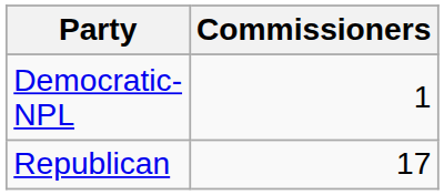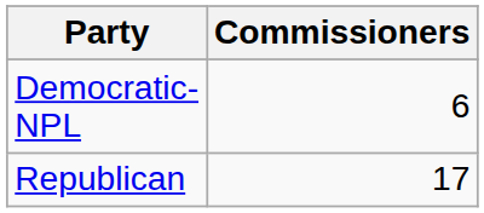Democratic-NPL | Commissioners: 1 -> 6
